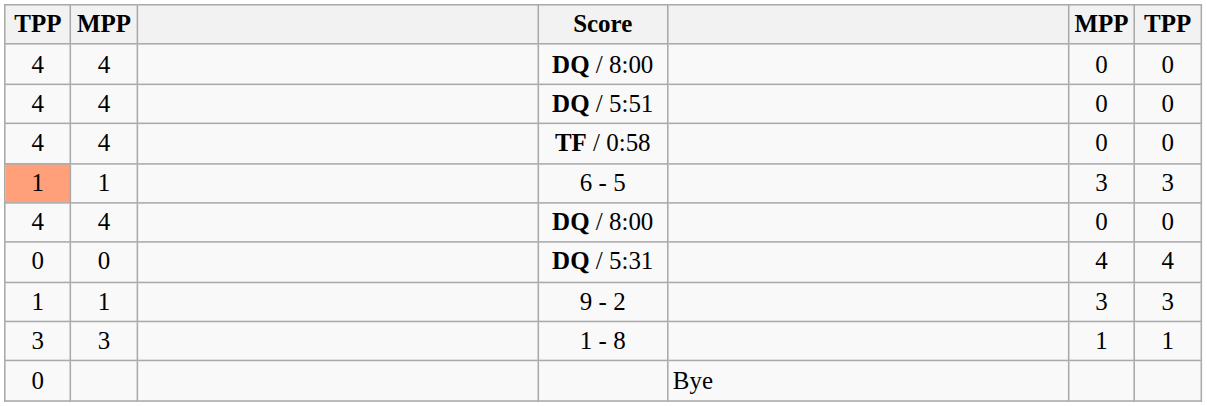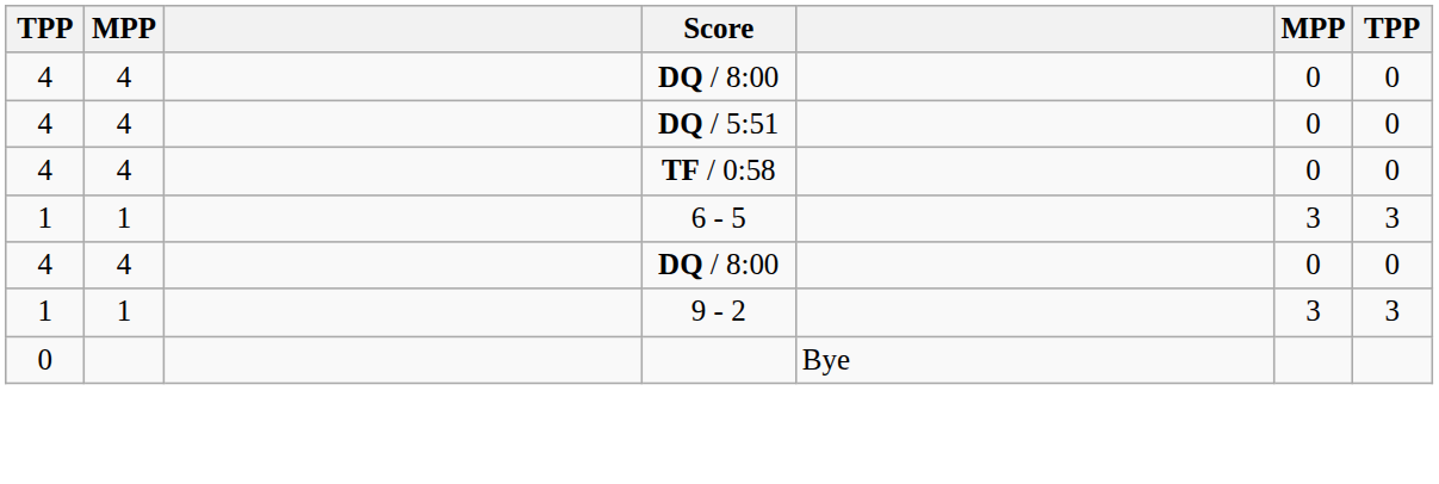6 - 5 | column 1: lightsalmon background -> no background
- row: 0 | 0 | DQ / 5:31 | 4 | 4
- row: 3 | 3 | 1 - 8 | 1 | 1
